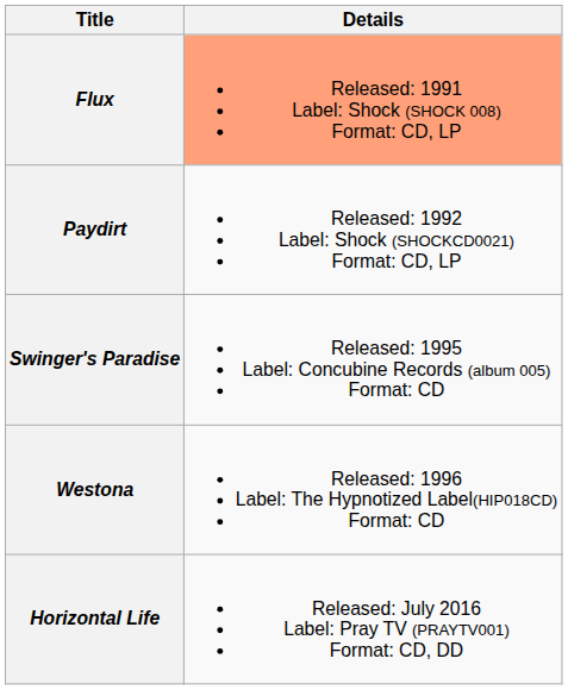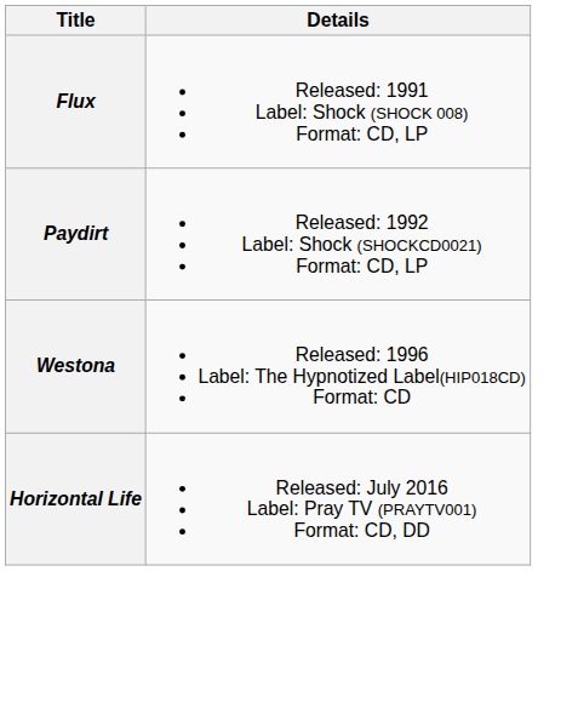Flux | Details: lightsalmon background -> no background
- row: Swinger's Paradise | Released: 1995 Label: Concubine Records (album 005) Format: CD
